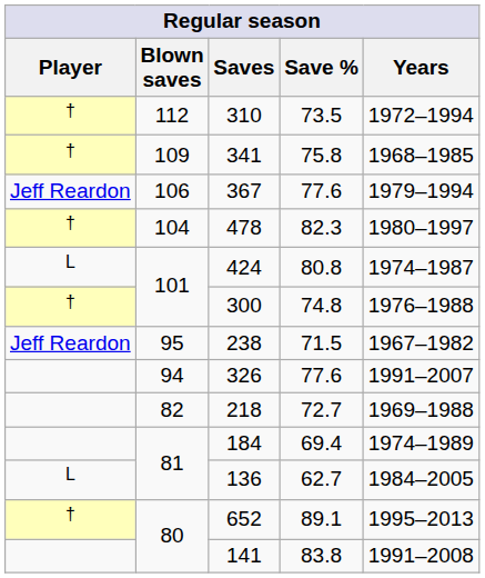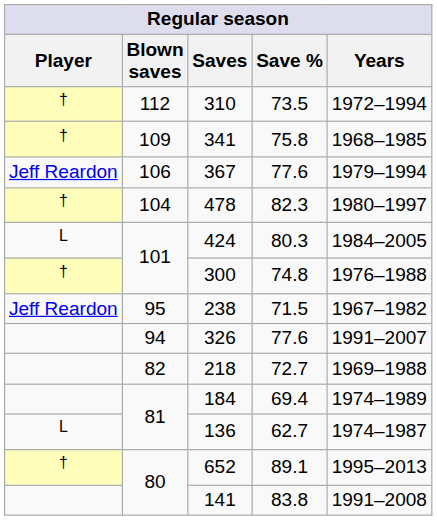424 | Save %: 80.8 -> 80.3
424 | Years: 1974–1987 -> 1984–2005
136 | Years: 1984–2005 -> 1974–1987
